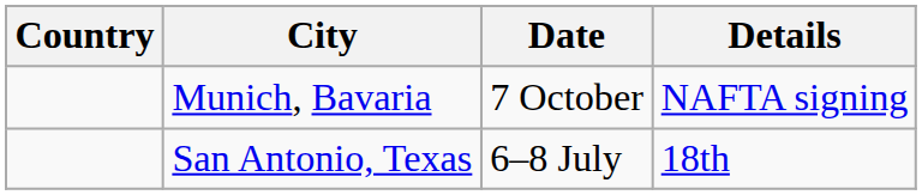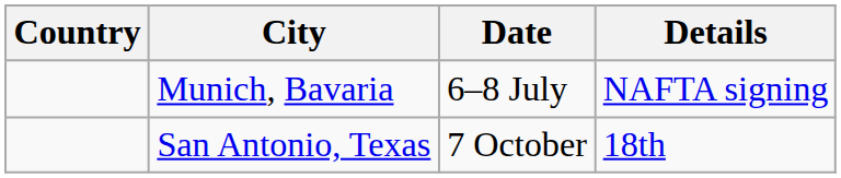Munich, Bavaria | Date: 7 October -> 6–8 July
San Antonio, Texas | Date: 6–8 July -> 7 October
